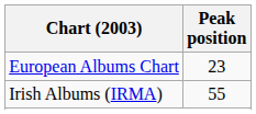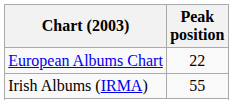European Albums Chart | Peak position: 23 -> 22
